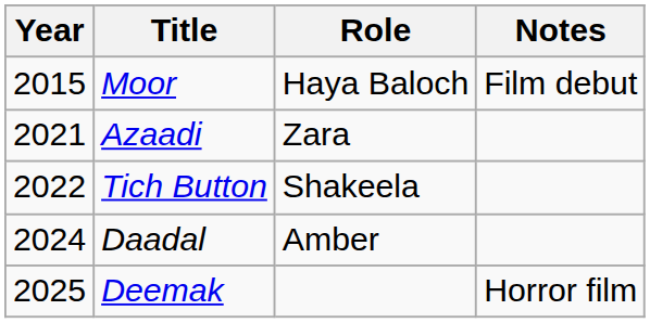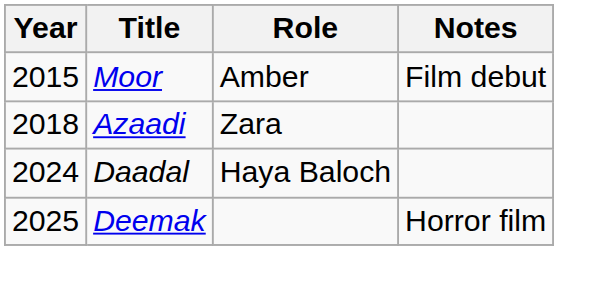Moor | Role: Haya Baloch -> Amber
Azaadi | Year: 2021 -> 2018
- row: 2022 | Tich Button | Shakeela
Daadal | Role: Amber -> Haya Baloch
